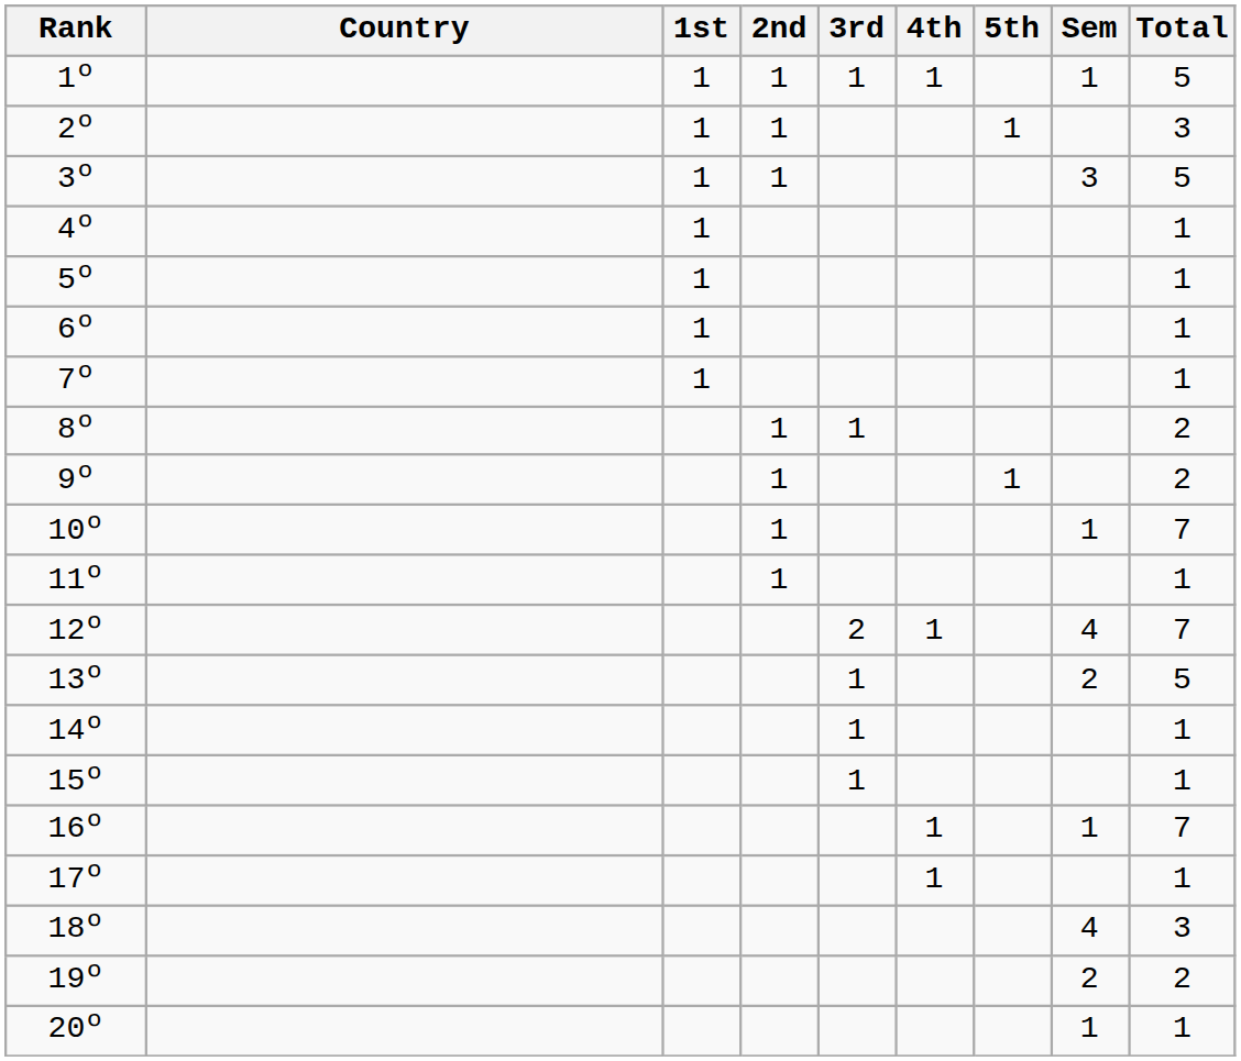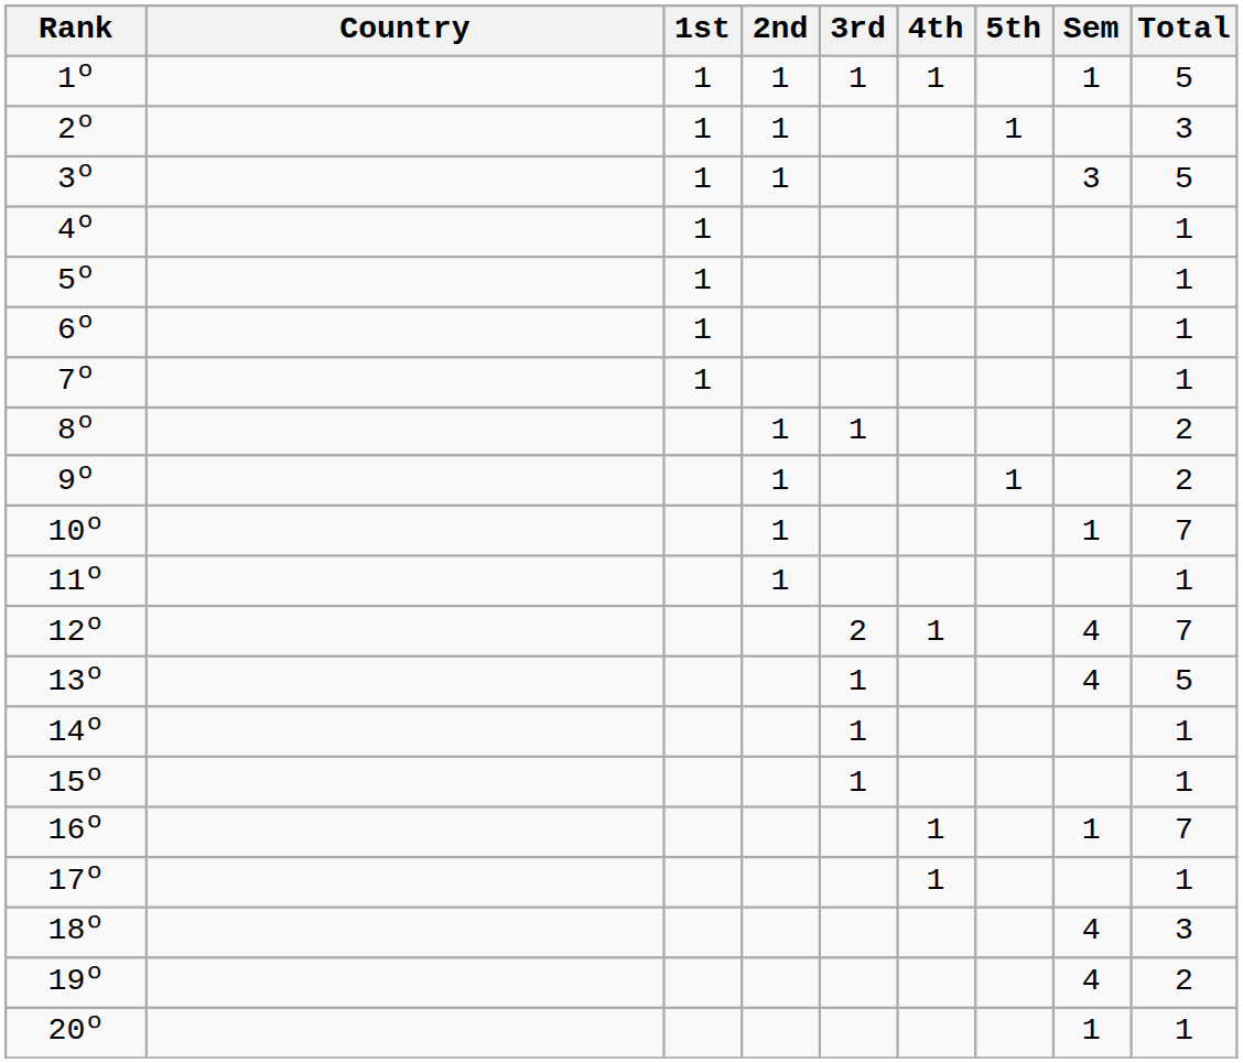13º | Sem: 2 -> 4
19º | Sem: 2 -> 4
